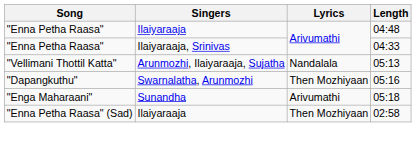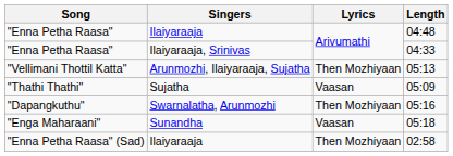05:13 | Lyrics: Nandalala -> Then Mozhiyaan
+ row: "Thathi Thathi" | Sujatha | Vaasan | 05:09
05:18 | Lyrics: Arivumathi -> Vaasan
